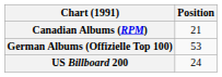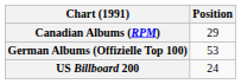Canadian Albums (RPM) | Position: 21 -> 29
